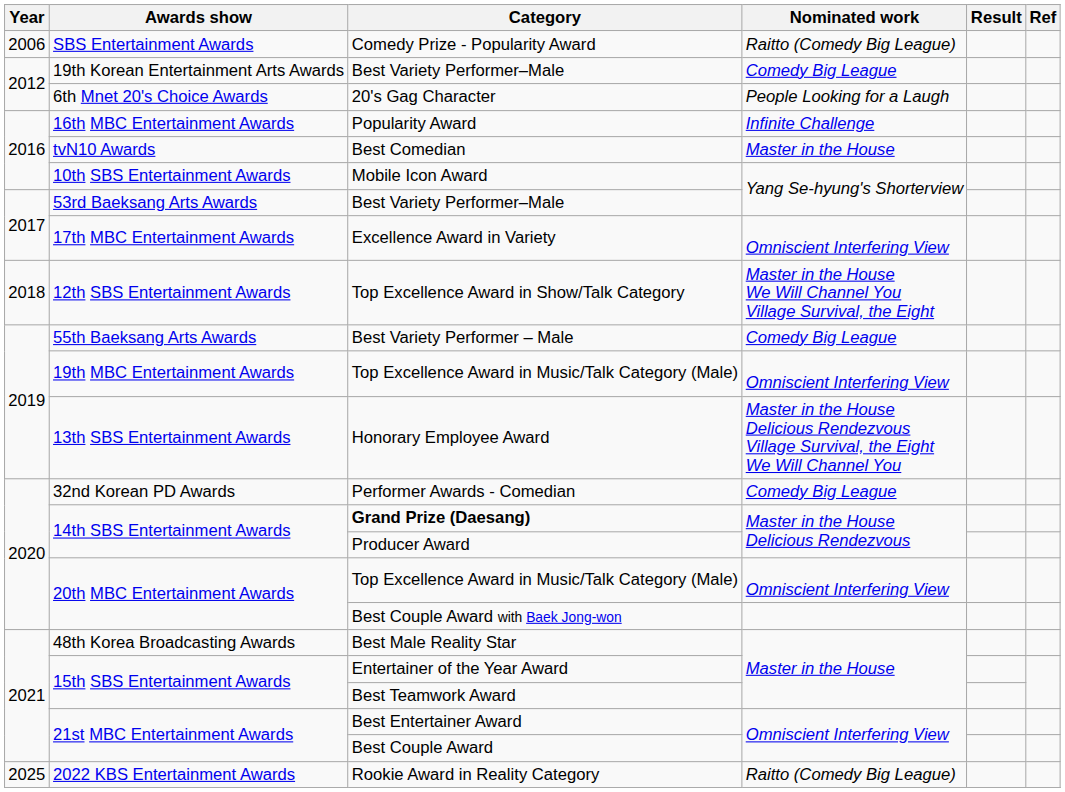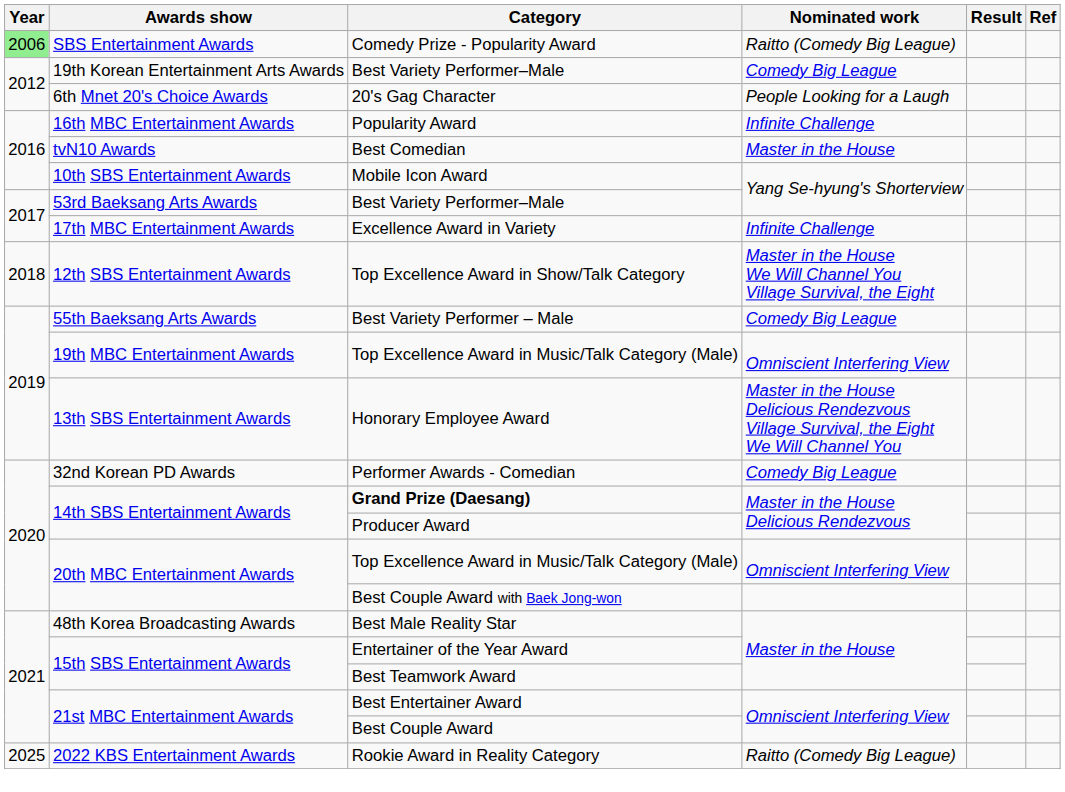Comedy Prize - Popularity Award | Year: no background -> lightgreen background
Excellence Award in Variety | Nominated work: Omniscient Interfering View -> Infinite Challenge
